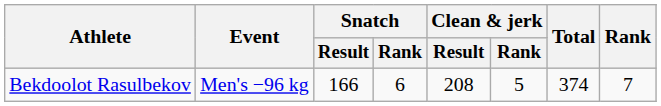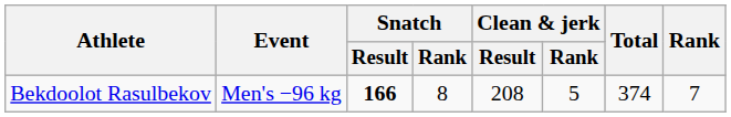Bekdoolot Rasulbekov | Snatch / Result: normal -> bold
Bekdoolot Rasulbekov | Snatch / Rank: 6 -> 8
